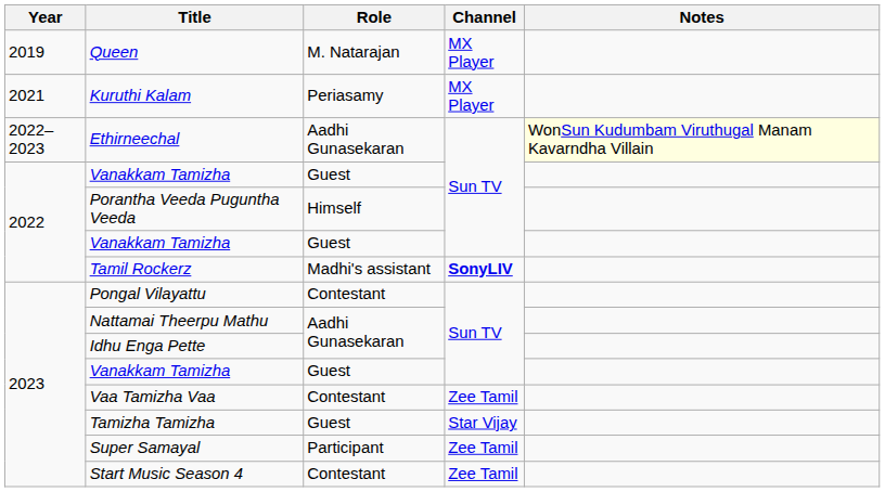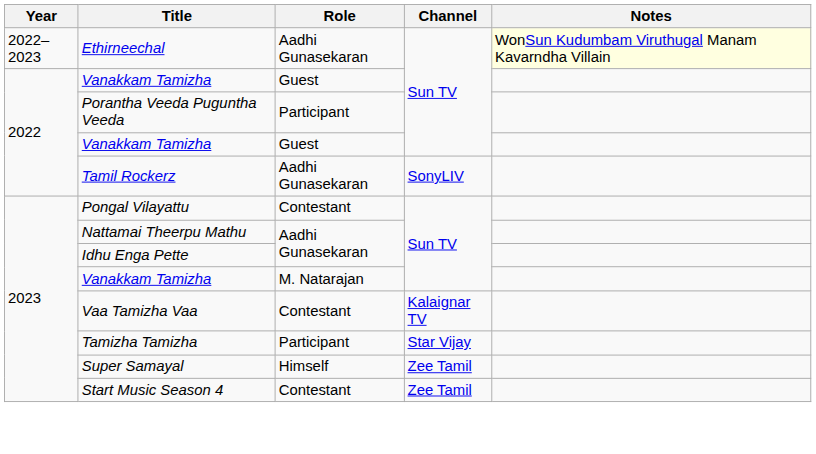- row: 2019 | Queen | M. Natarajan | MX Player
- row: 2021 | Kuruthi Kalam | Periasamy | MX Player
Porantha Veeda Puguntha Veeda | Role: Himself -> Participant
Tamil Rockerz | Role: Madhi's assistant -> Aadhi Gunasekaran
Tamil Rockerz | Channel: bold -> normal
2023 / Vanakkam Tamizha | Role: Guest -> M. Natarajan
Vaa Tamizha Vaa | Channel: Zee Tamil -> Kalaignar TV
Tamizha Tamizha | Role: Guest -> Participant
Super Samayal | Role: Participant -> Himself
